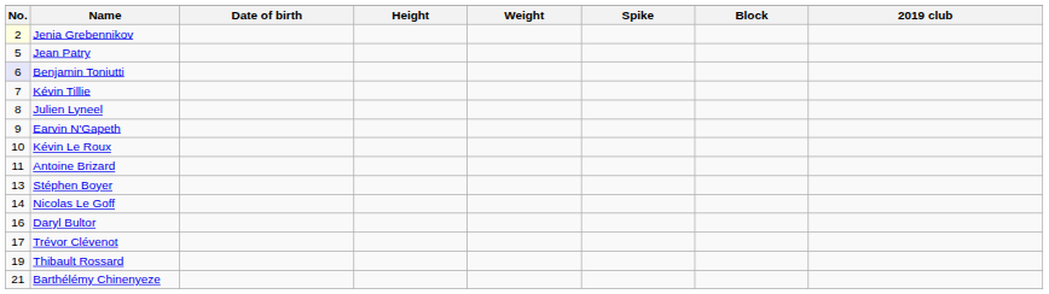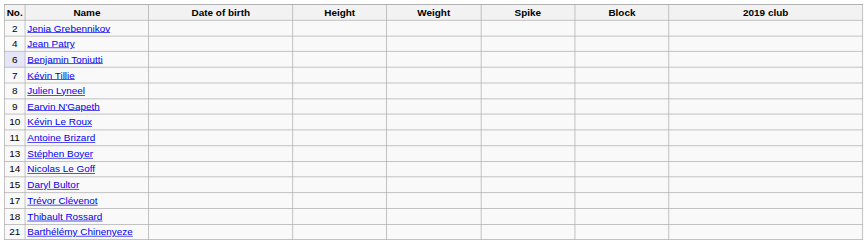Jenia Grebennikov | No.: lightyellow background -> no background
Jean Patry | No.: 5 -> 4
Daryl Bultor | No.: 16 -> 15
Thibault Rossard | No.: 19 -> 18
